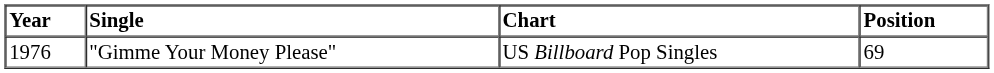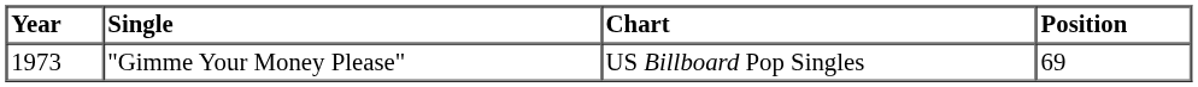"Gimme Your Money Please" | Year: 1976 -> 1973
